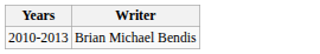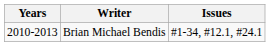+ column: Issues | #1-34, #12.1, #24.1
